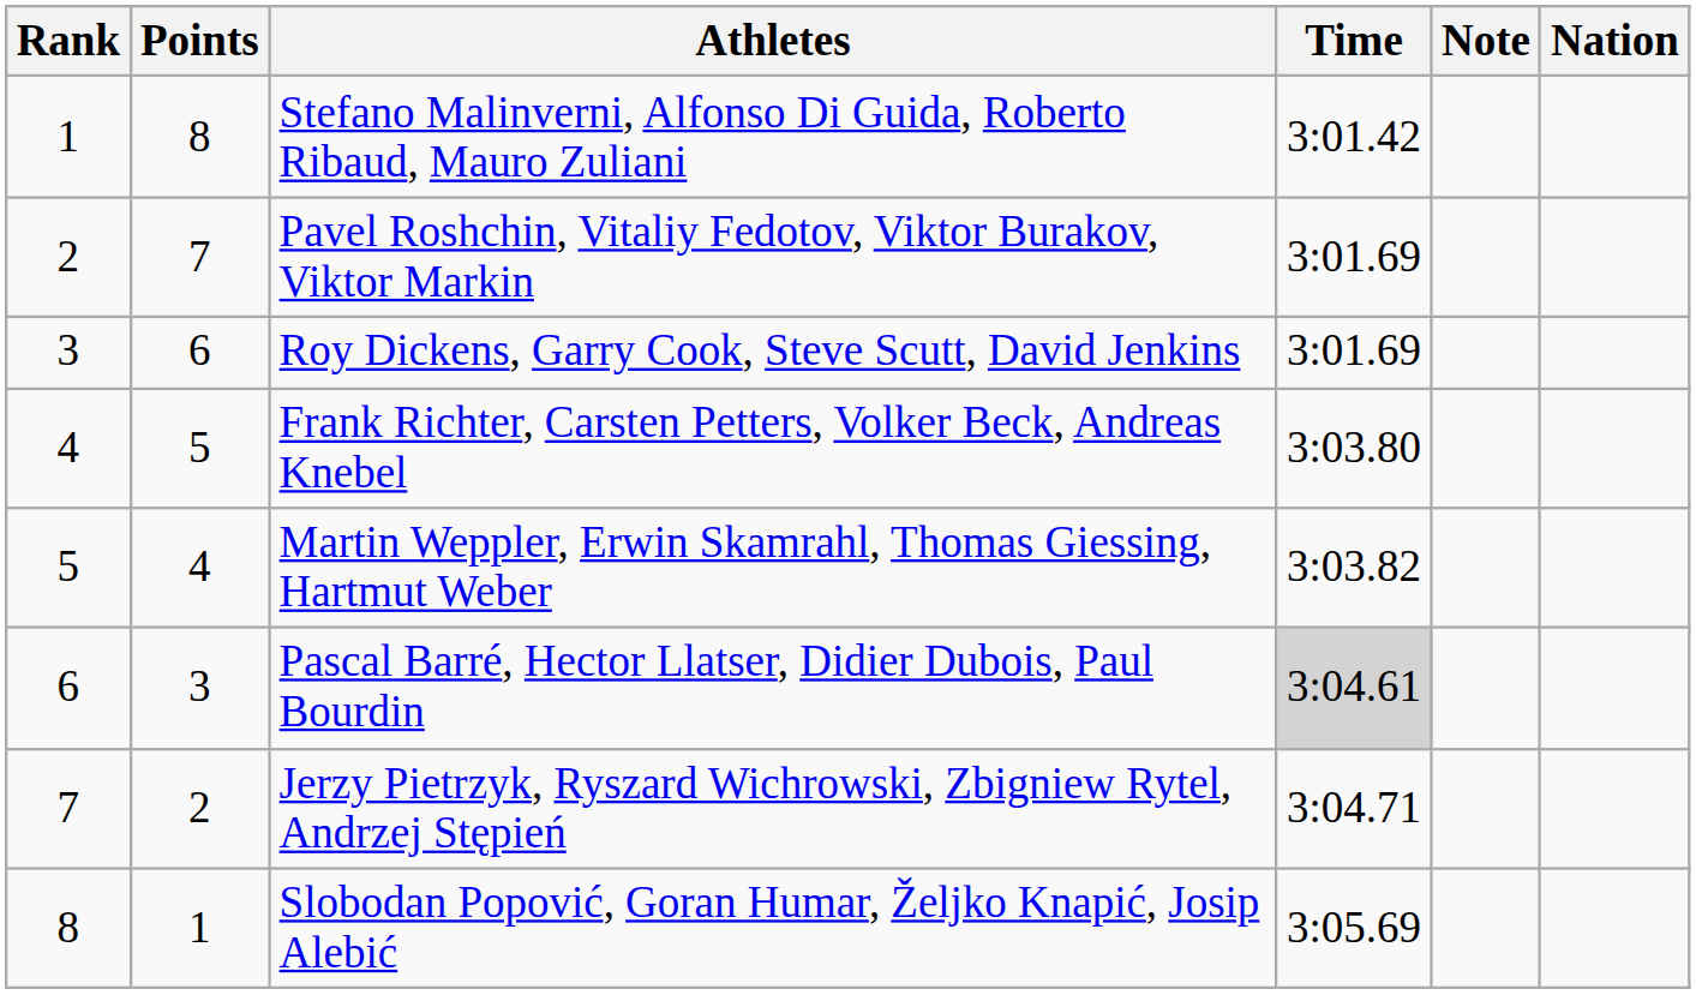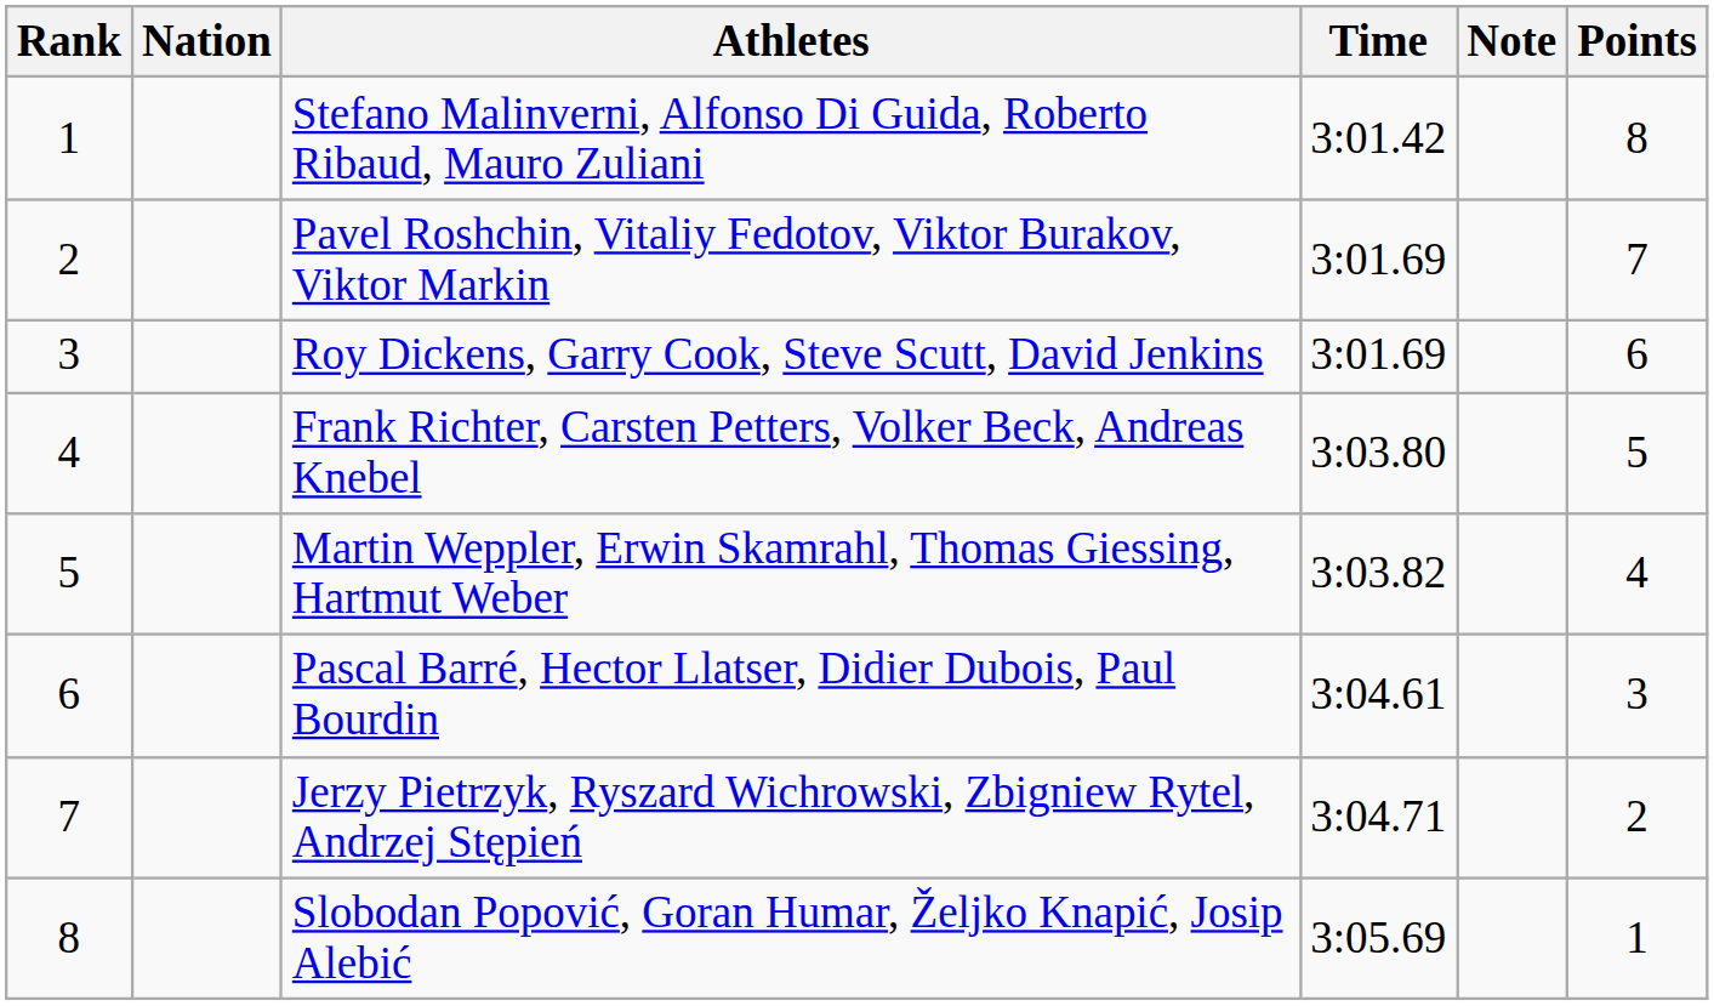columns swapped: Nation <-> Points
Pascal Barré, Hector Llatser, Didier Dubois, Paul Bourdin | Time: lightgrey background -> no background
